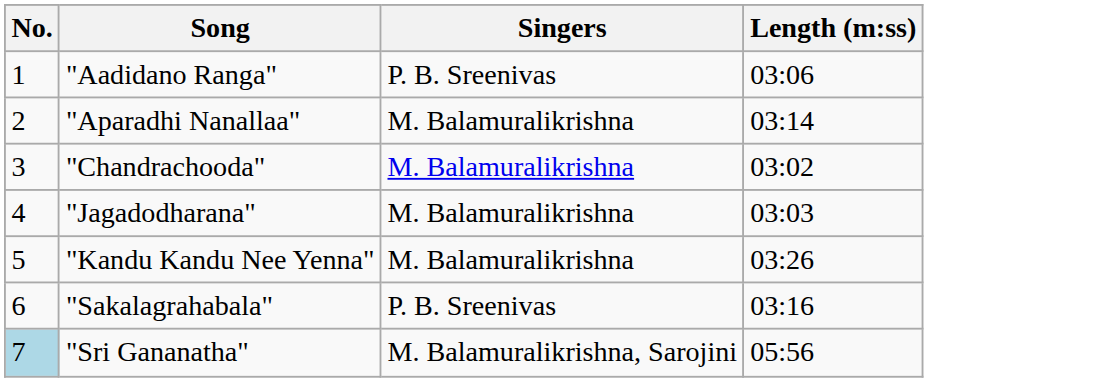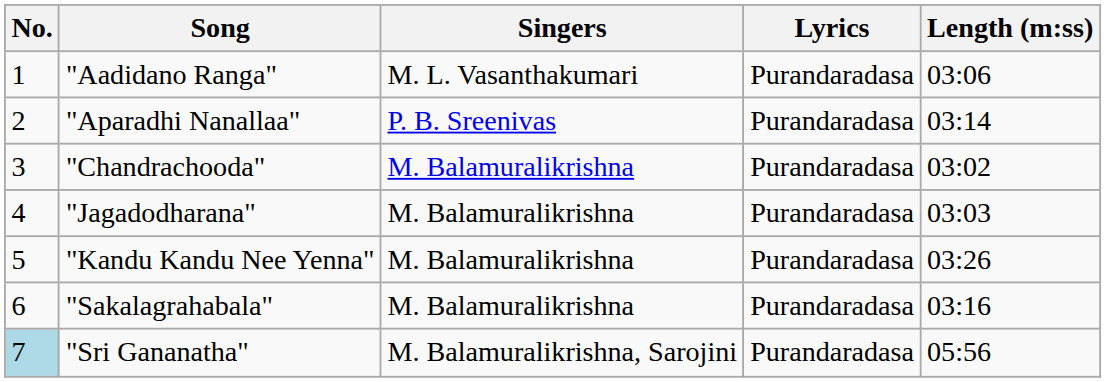+ column: Lyrics | Purandaradasa | Purandaradasa | Purandaradasa | Purandaradasa | Purandaradasa | Purandaradasa | Purandaradasa
"Aadidano Ranga" | Singers: P. B. Sreenivas -> M. L. Vasanthakumari
"Aparadhi Nanallaa" | Singers: M. Balamuralikrishna -> P. B. Sreenivas
"Sakalagrahabala" | Singers: P. B. Sreenivas -> M. Balamuralikrishna
